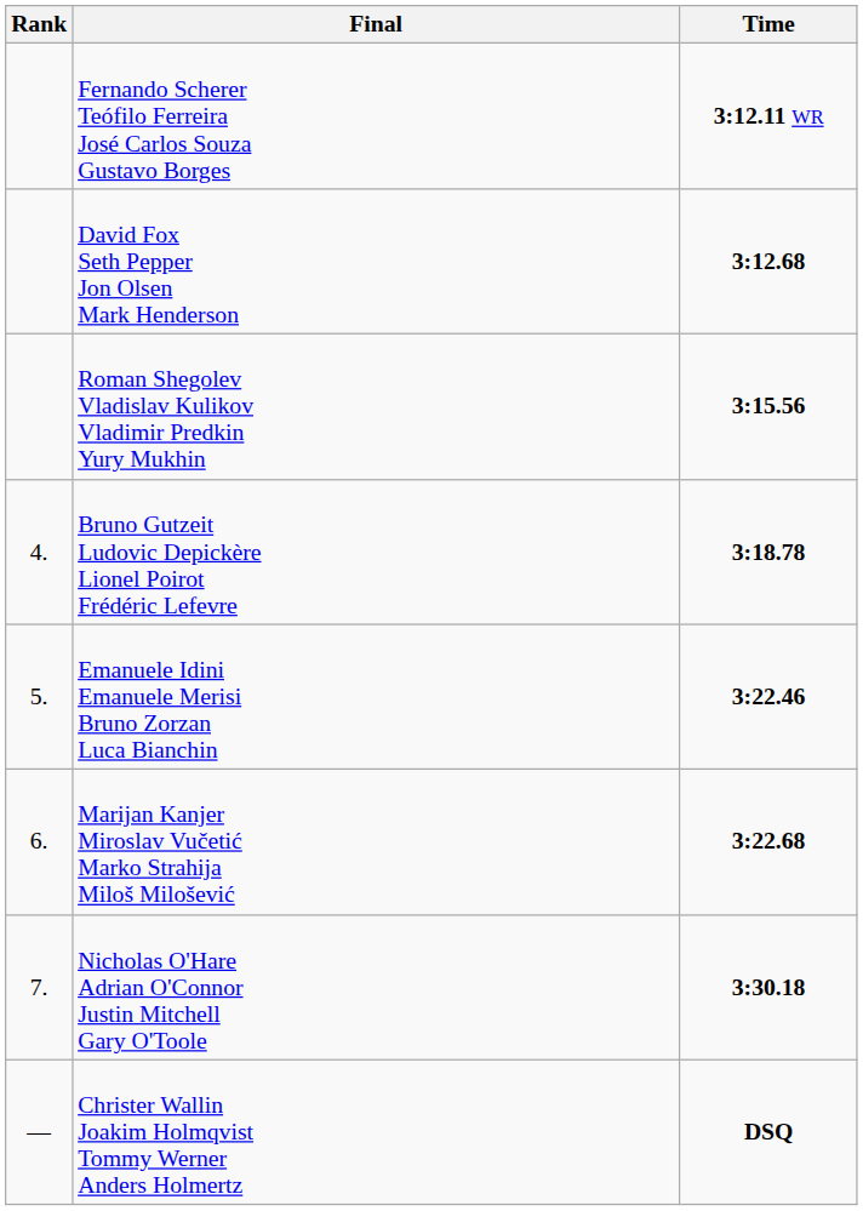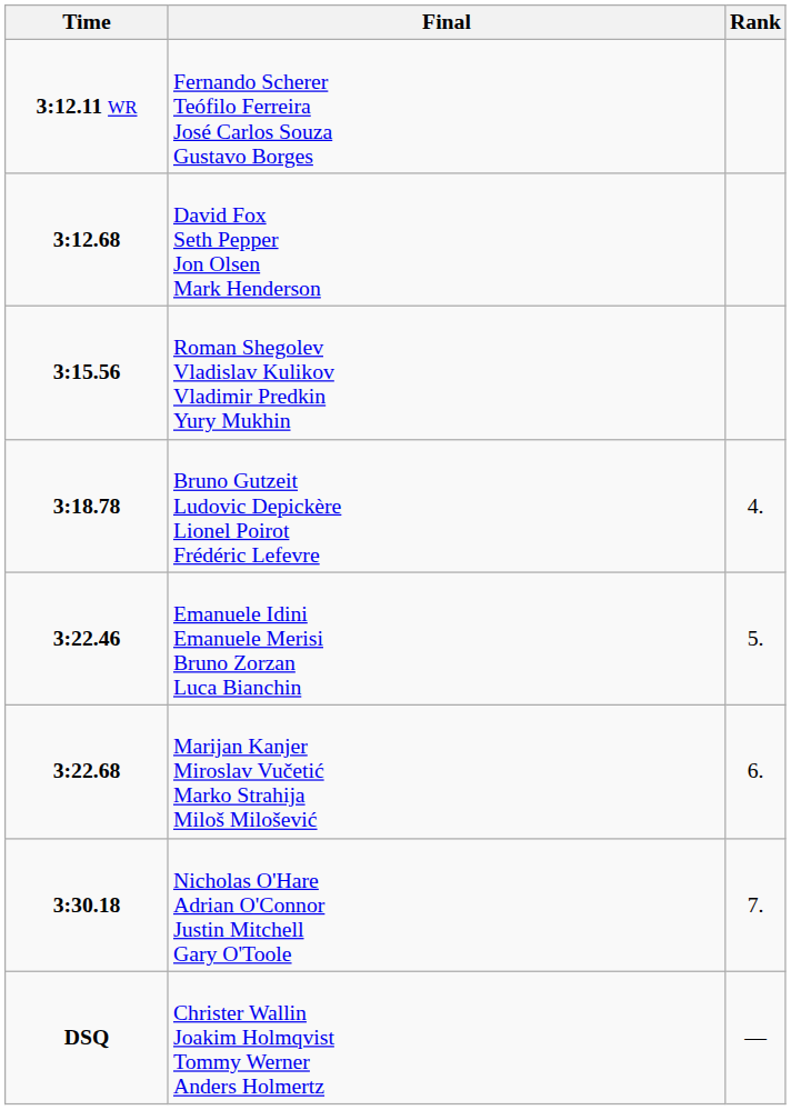columns swapped: Rank <-> Time
